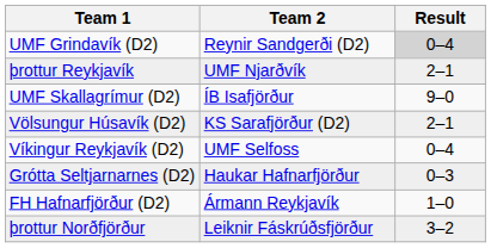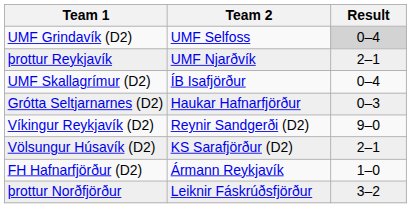UMF Grindavík (D2) | Team 2: Reynir Sandgerði (D2) -> UMF Selfoss
UMF Skallagrímur (D2) | Result: 9–0 -> 0–4
rows swapped: Völsungur Húsavík (D2) <-> Grótta Seltjarnarnes (D2)
Víkingur Reykjavík (D2) | Team 2: UMF Selfoss -> Reynir Sandgerði (D2)
Víkingur Reykjavík (D2) | Result: 0–4 -> 9–0
